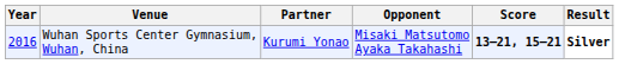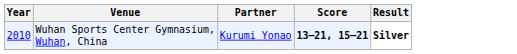- column: Opponent | Misaki Matsutomo Ayaka Takahashi
Wuhan Sports Center Gymnasium, Wuhan, China | Year: 2016 -> 2010
